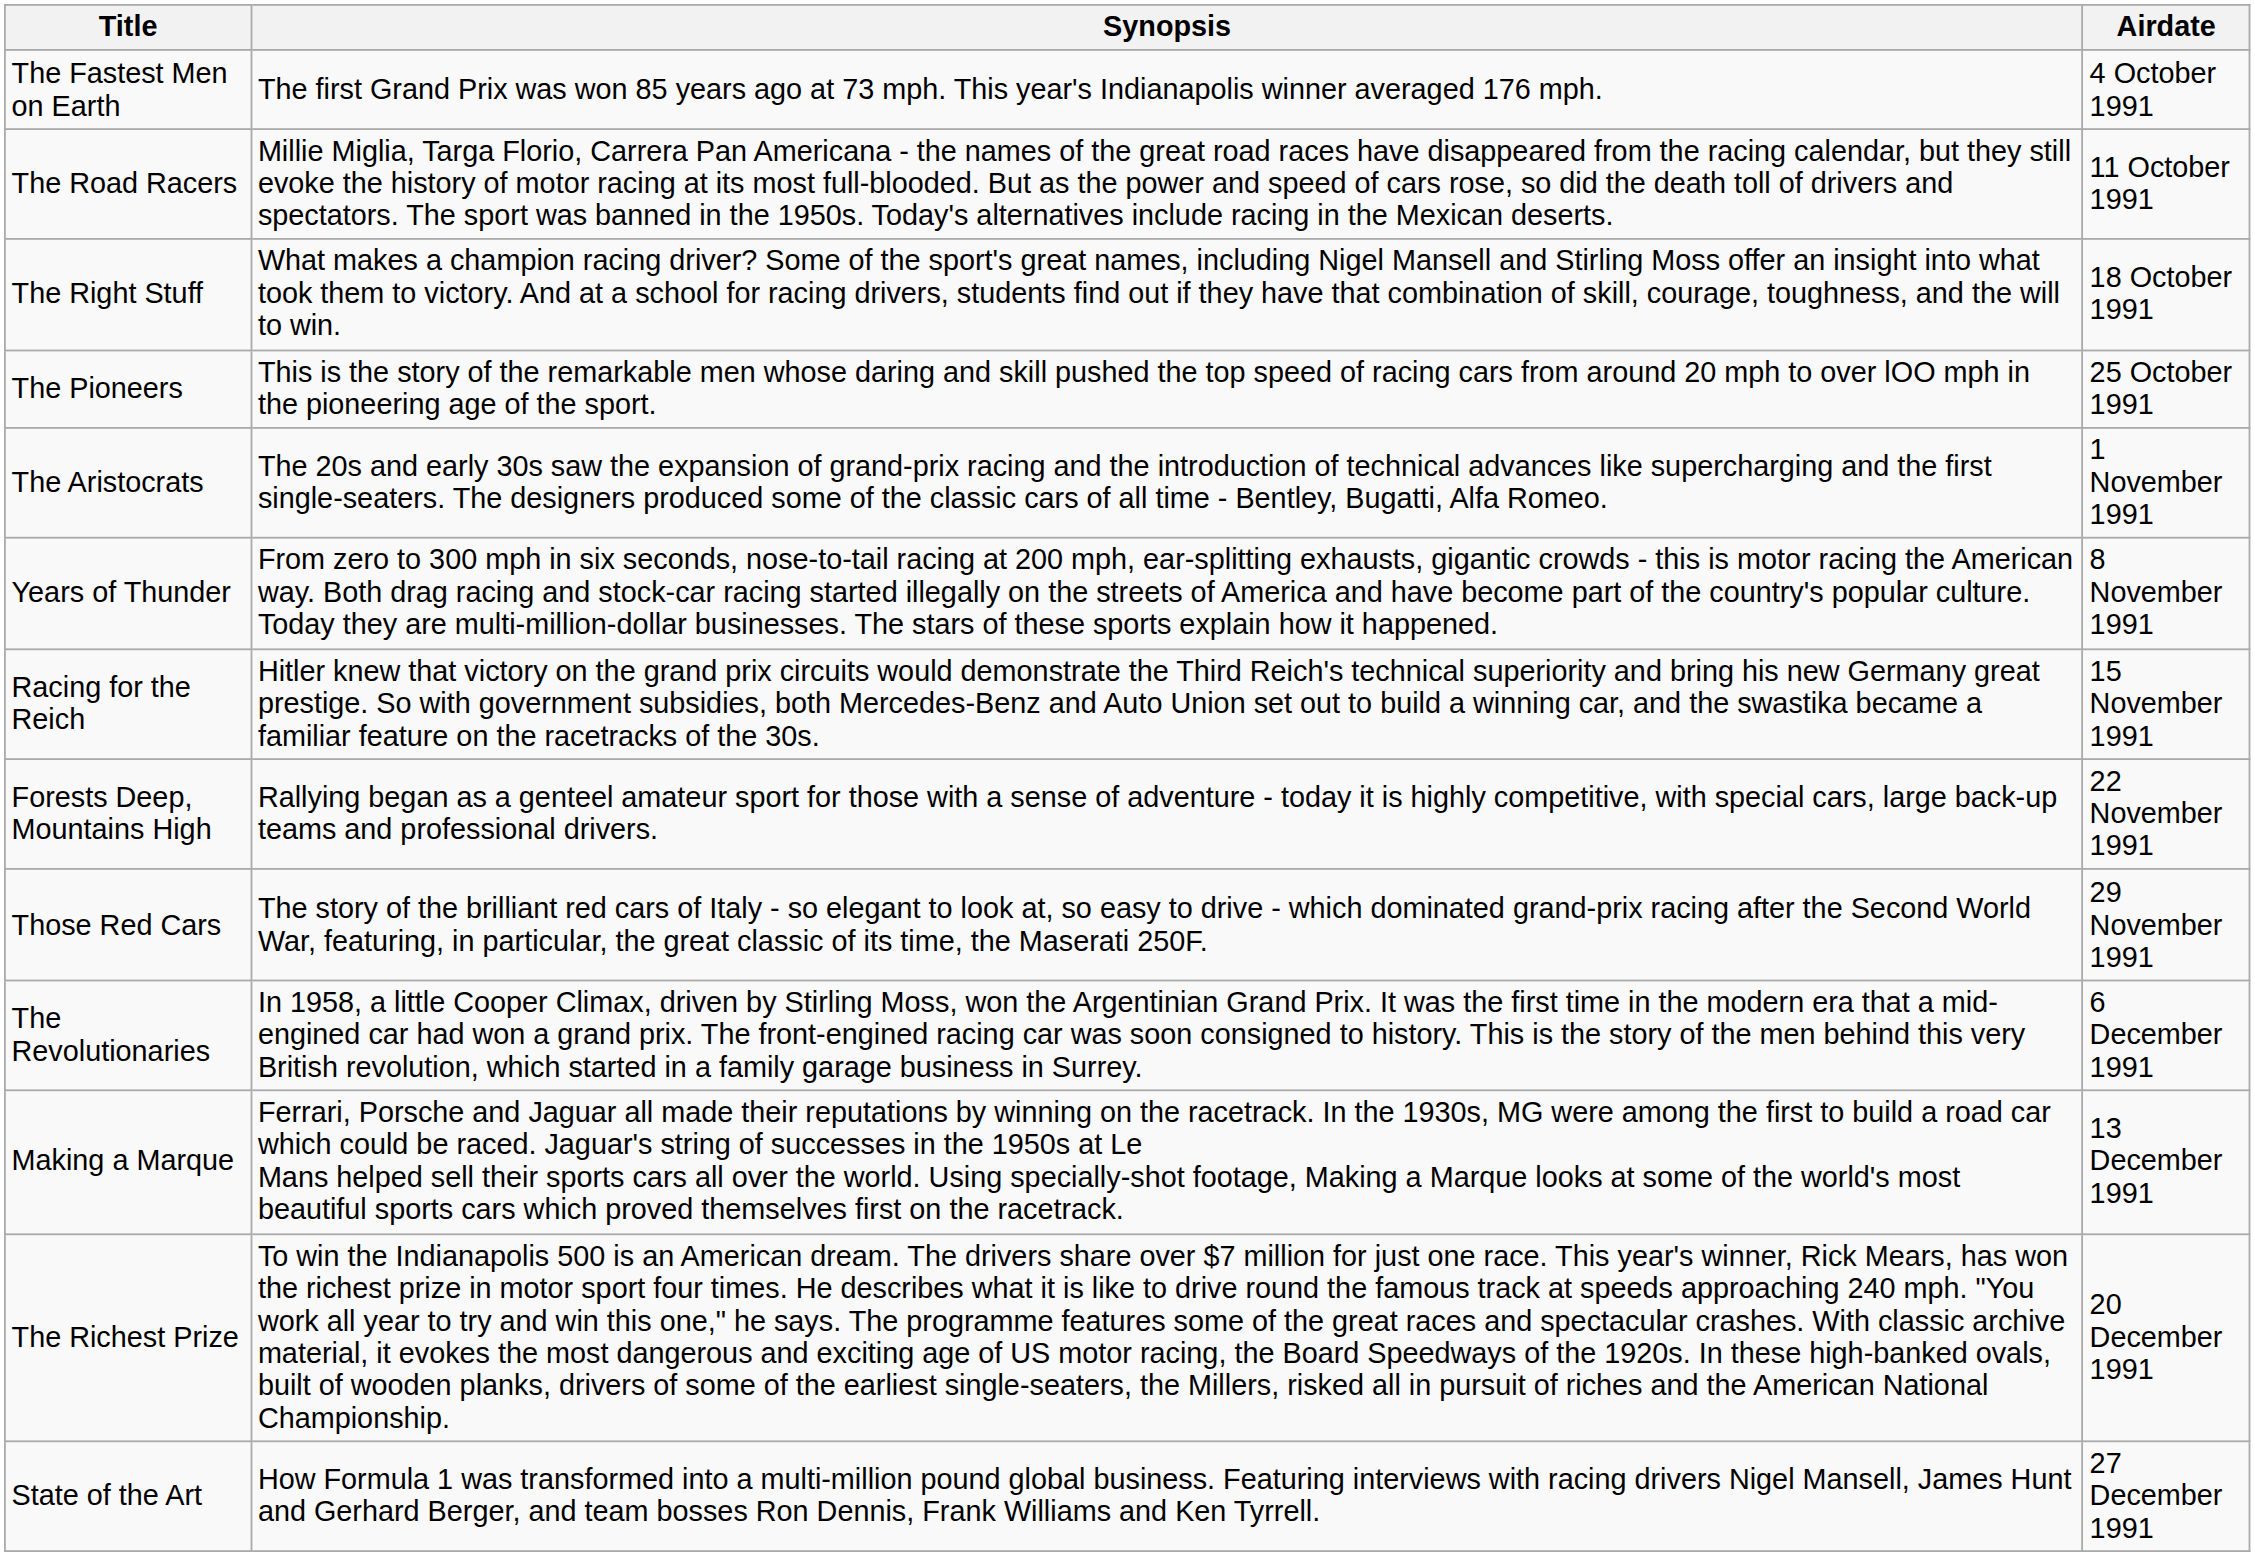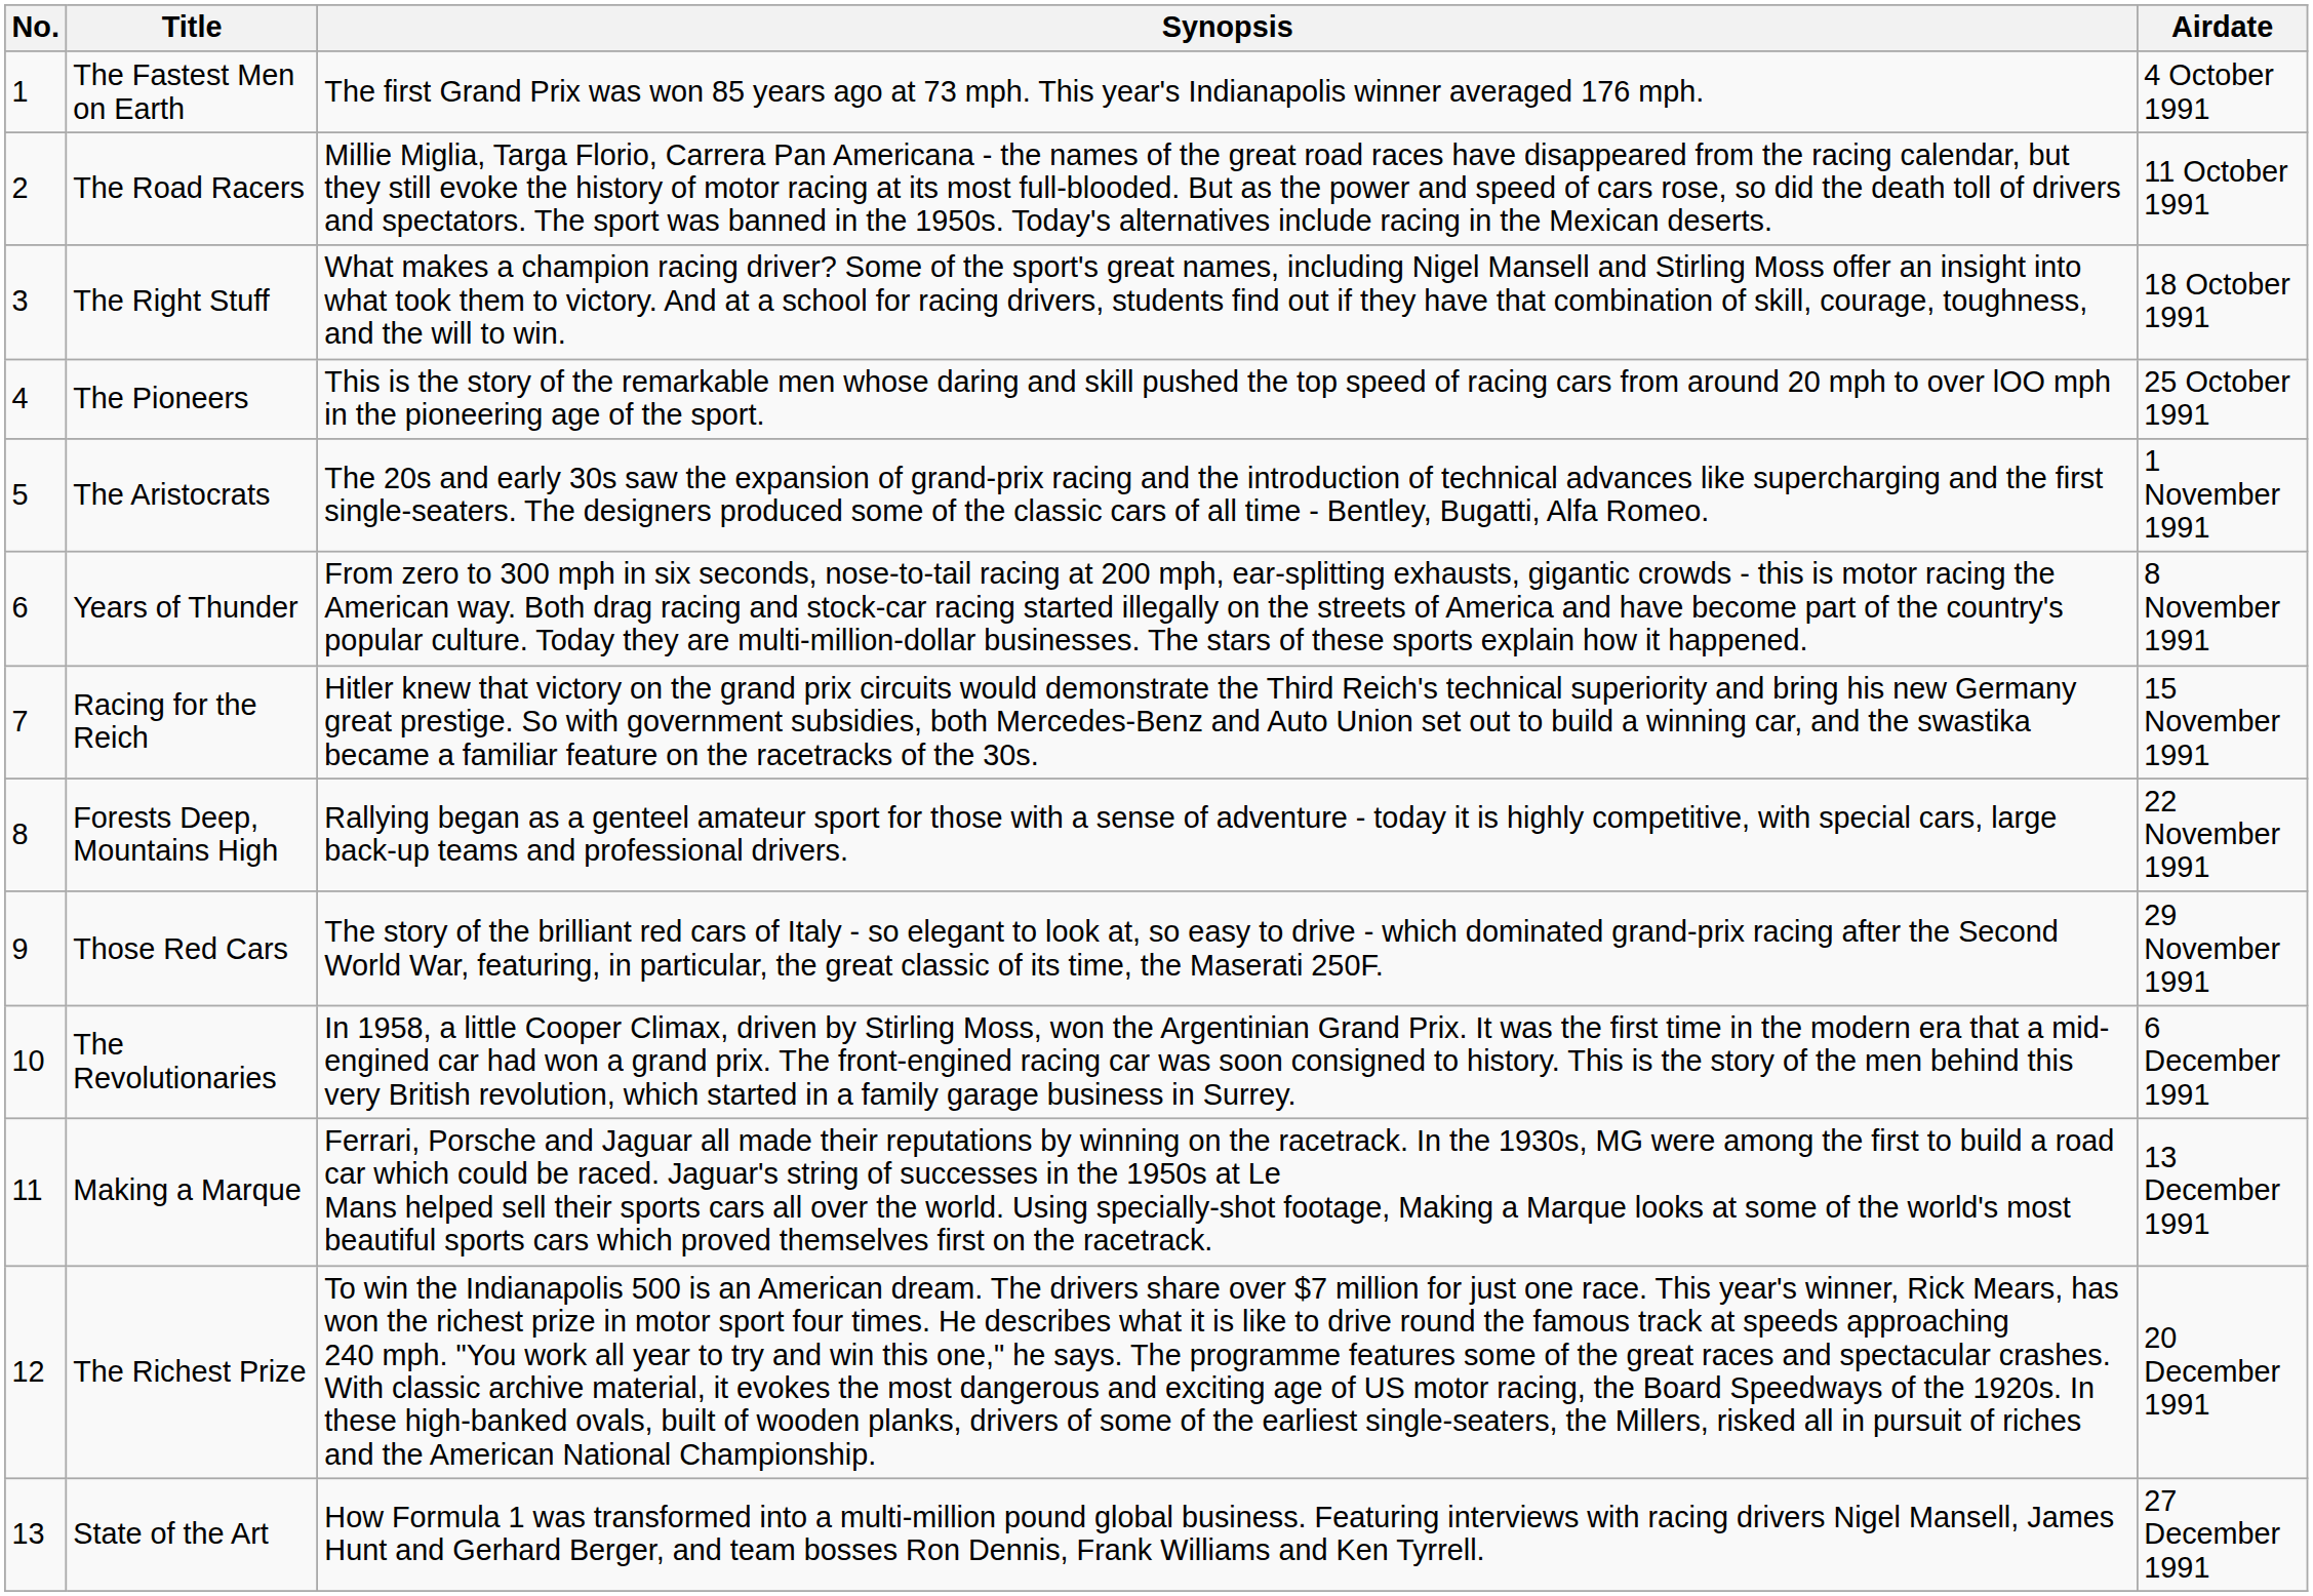+ column: No. | 1 | 2 | 3 | 4 | 5 | 6 | 7 | 8 | 9 | 10 | 11 | 12 | 13
